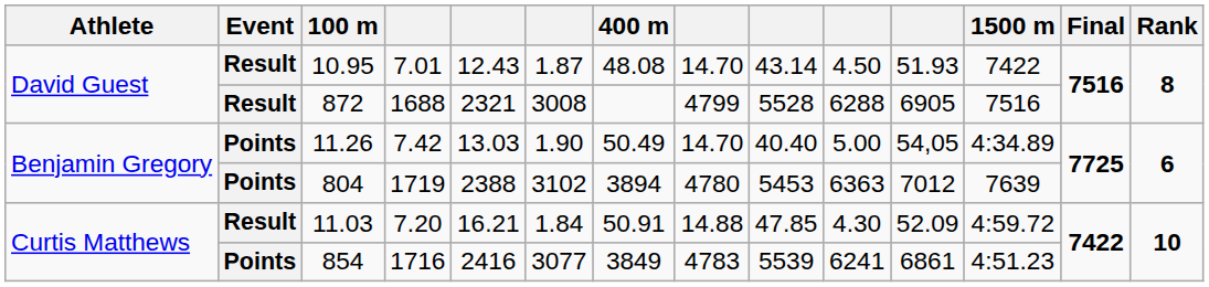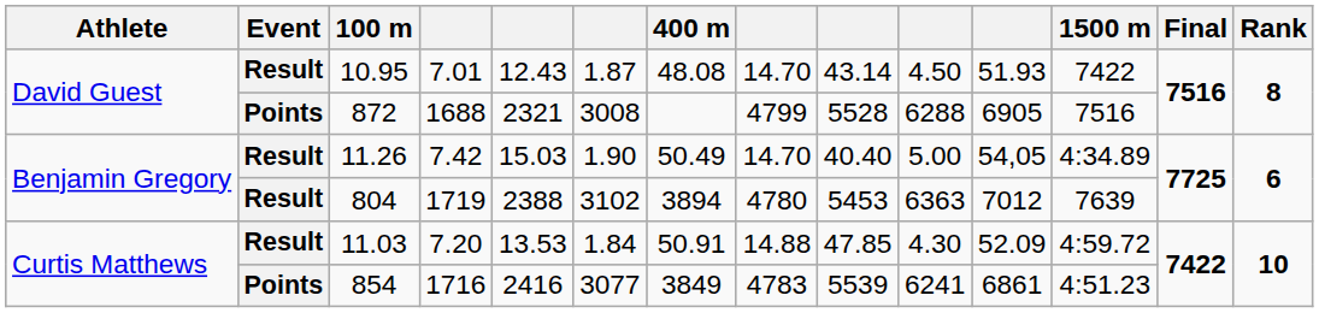872 | Event: Result -> Points
11.26 | Event: Points -> Result
11.26 | column 5: 13.03 -> 15.03
804 | Event: Points -> Result
11.03 | column 5: 16.21 -> 13.53
